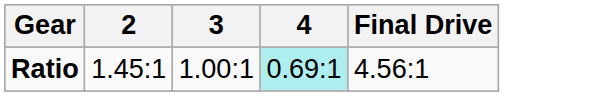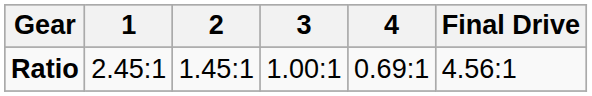+ column: 1 | 2.45:1
Ratio | 4: paleturquoise background -> no background
